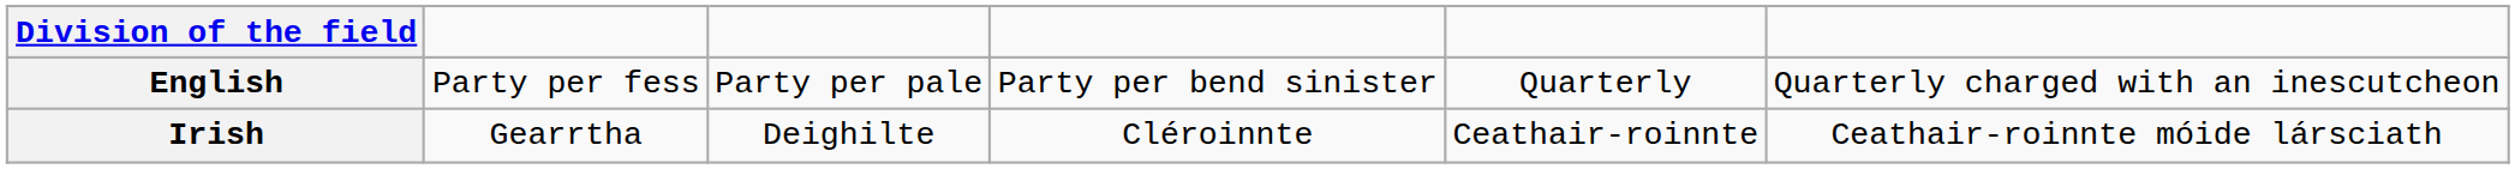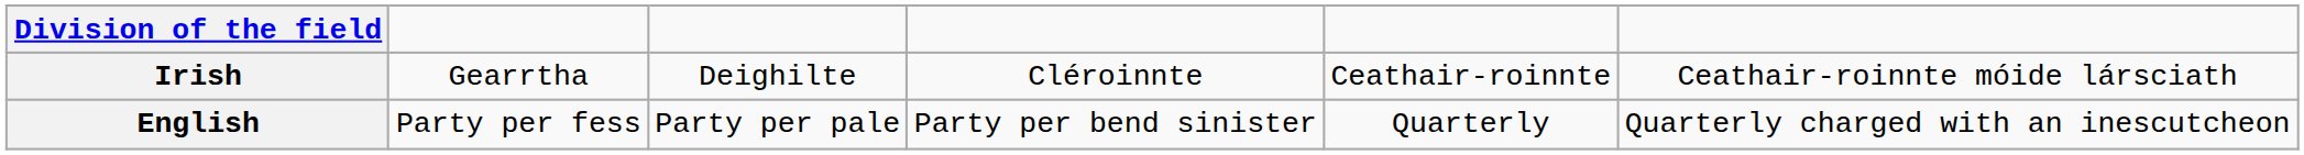rows swapped: English <-> Irish
